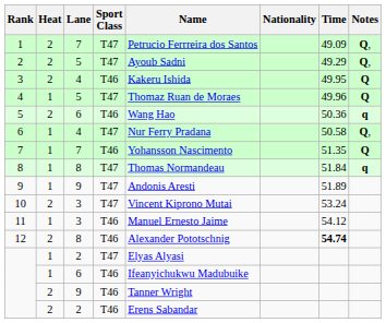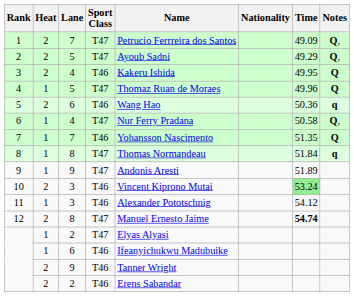10 | Sport Class: T47 -> T46
10 | Time: no background -> lightgreen background
11 | Name: Manuel Ernesto Jaime -> Alexander Pototschnig
12 | Sport Class: T46 -> T47
12 | Name: Alexander Pototschnig -> Manuel Ernesto Jaime
